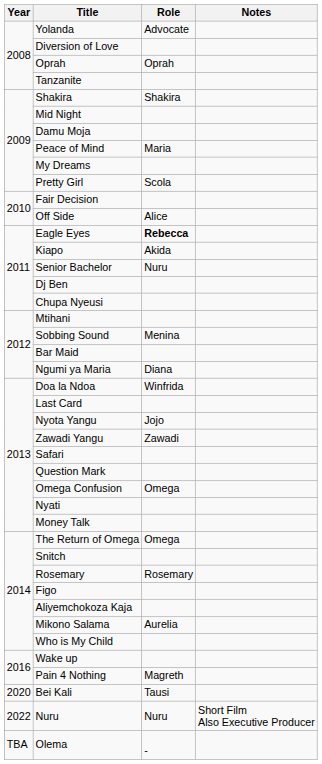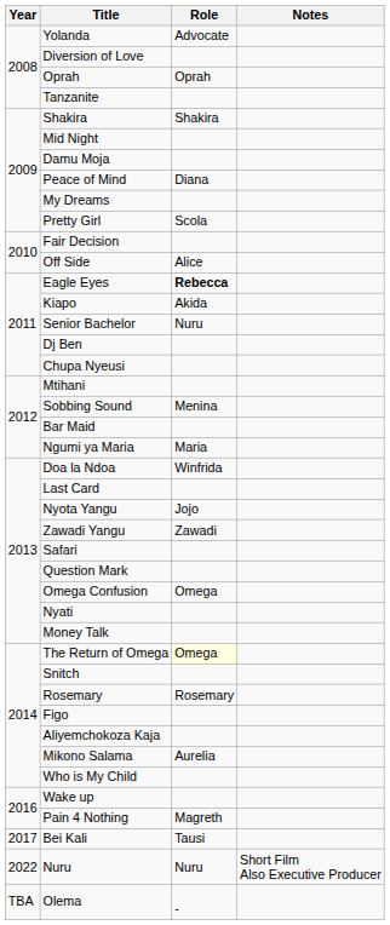Peace of Mind | Role: Maria -> Diana
Ngumi ya Maria | Role: Diana -> Maria
The Return of Omega | Role: no background -> lightyellow background
Bei Kali | Year: 2020 -> 2017
